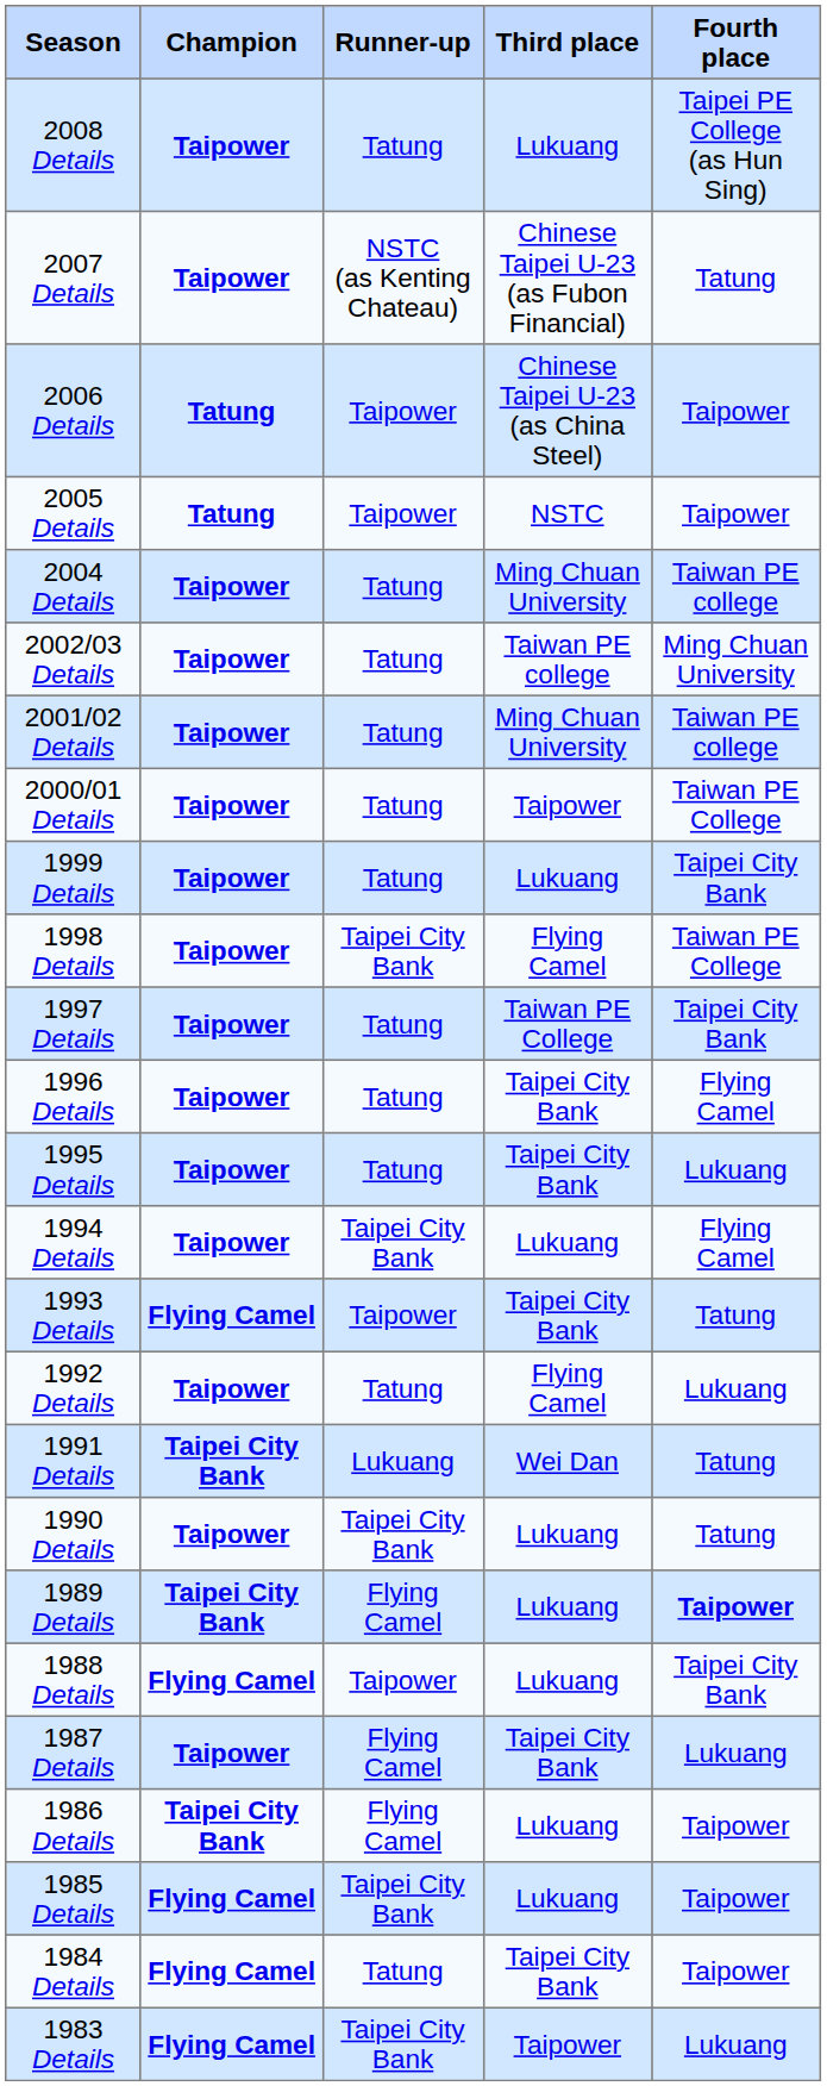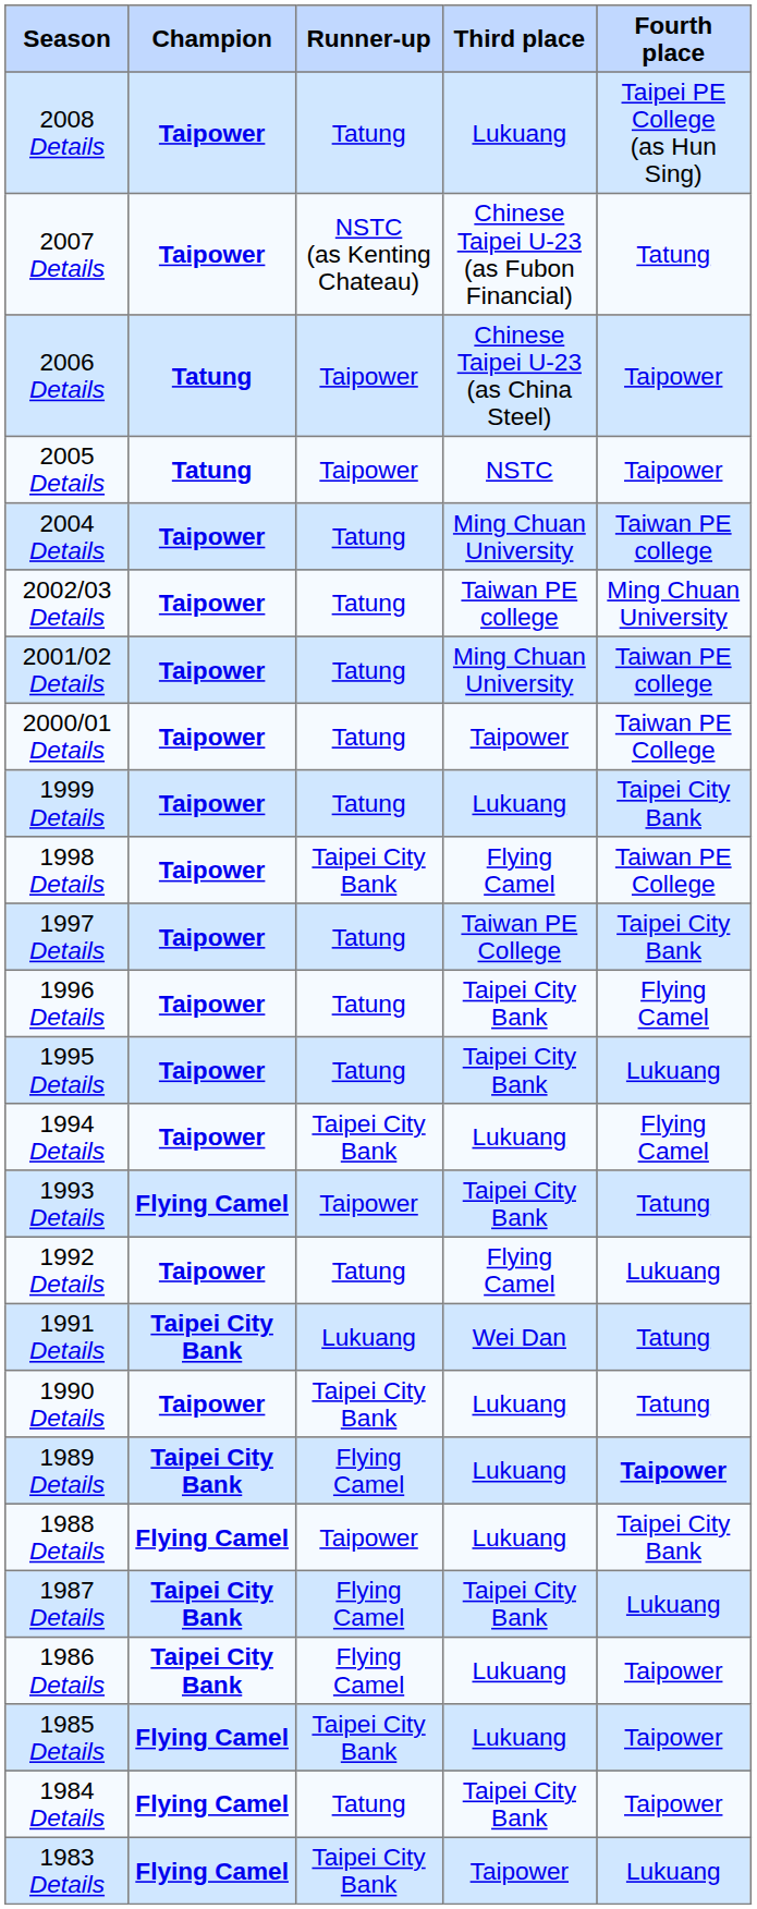1987 Details | Champion: Taipower -> Taipei City Bank
